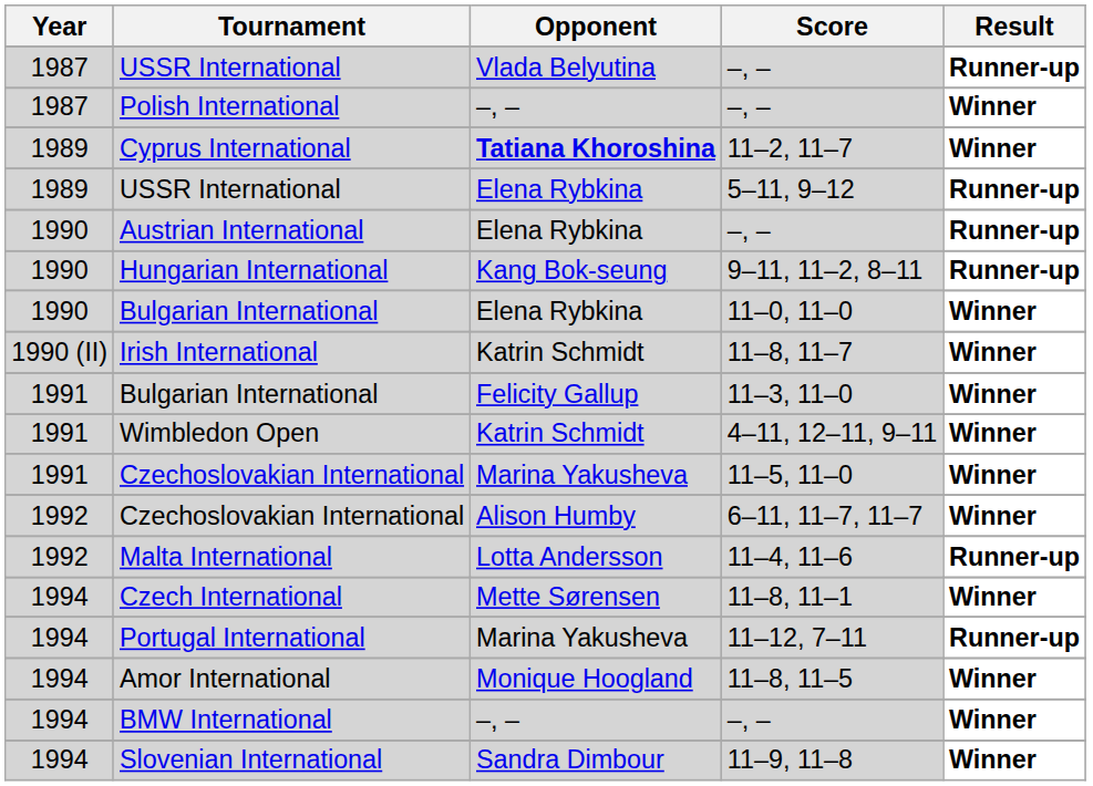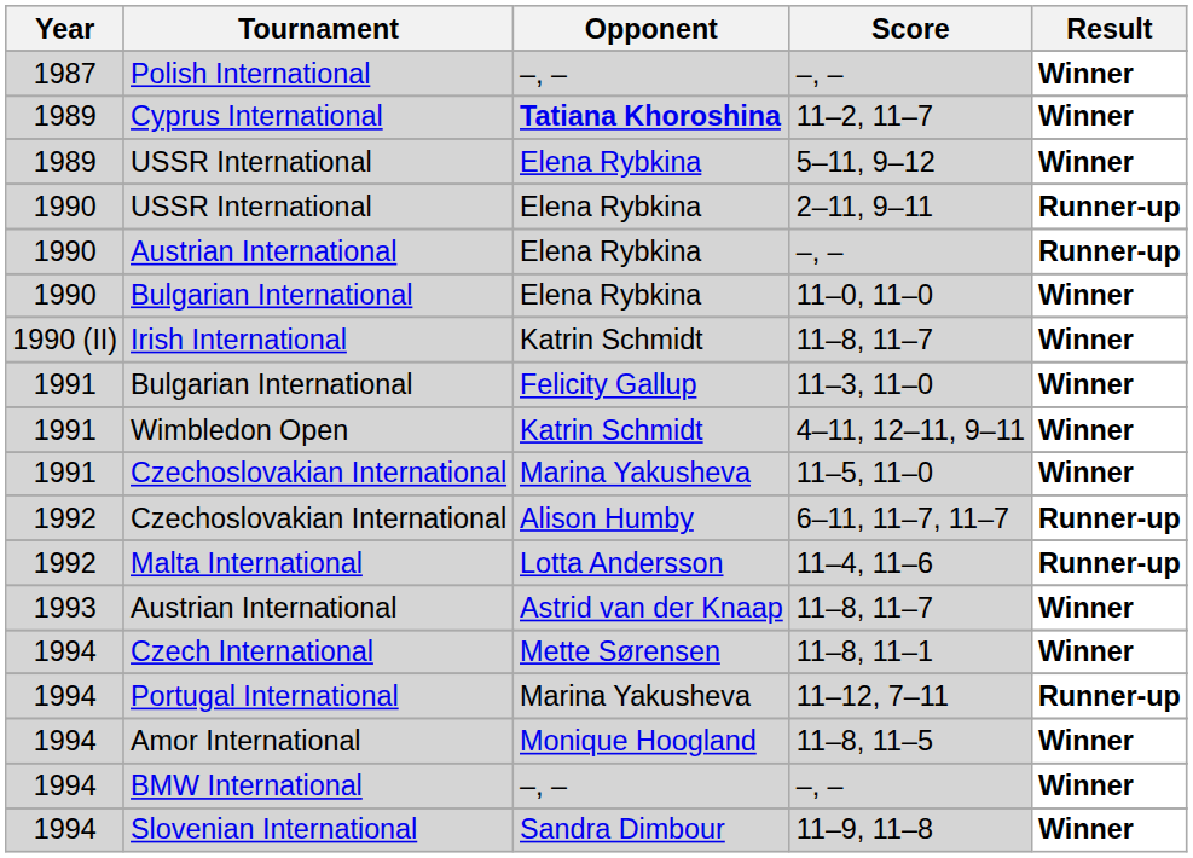- row: 1987 | USSR International | Vlada Belyutina | –, – | Runner-up
5–11, 9–12 | Result: Runner-up -> Winner
+ row: 1990 | USSR International | Elena Rybkina | 2–11, 9–11 | Runner-up
- row: 1990 | Hungarian International | Kang Bok-seung | 9–11, 11–2, 8–11 | Runner-up
6–11, 11–7, 11–7 | Result: Winner -> Runner-up
+ row: 1993 | Austrian International | Astrid van der Knaap | 11–8, 11–7 | Winner
